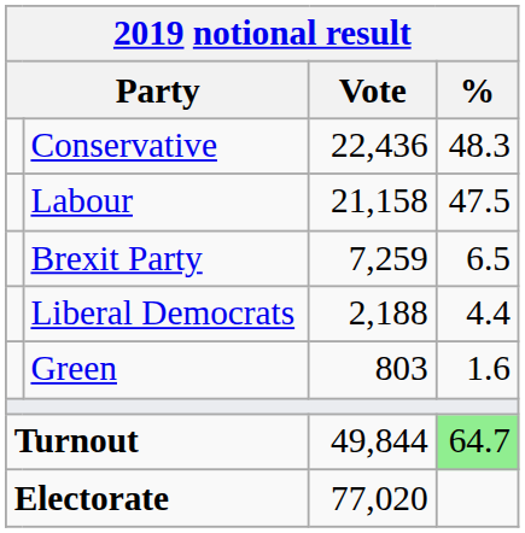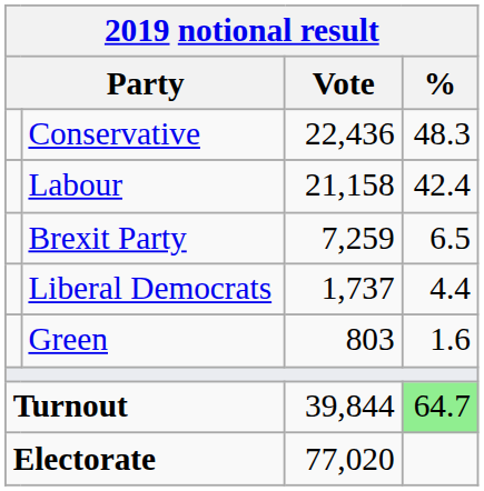Labour | %: 47.5 -> 42.4
Liberal Democrats | Vote: 2,188 -> 1,737
Turnout | Vote: 49,844 -> 39,844
